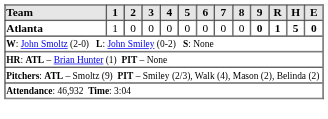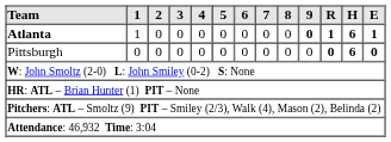Atlanta | H: 5 -> 6
Atlanta | E: 0 -> 1
+ row: Pittsburgh | 0 | 0 | 0 | 0 | 0 | 0 | 0 | 0 | 0 | 0 | 6 | 0
